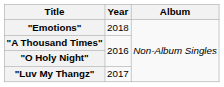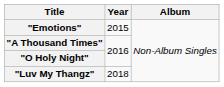"Emotions" | Year: 2018 -> 2015
"Luv My Thangz" | Year: 2017 -> 2018
